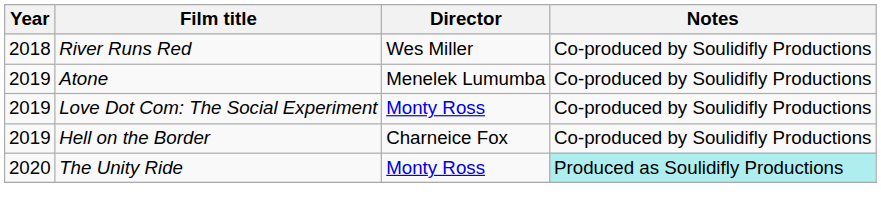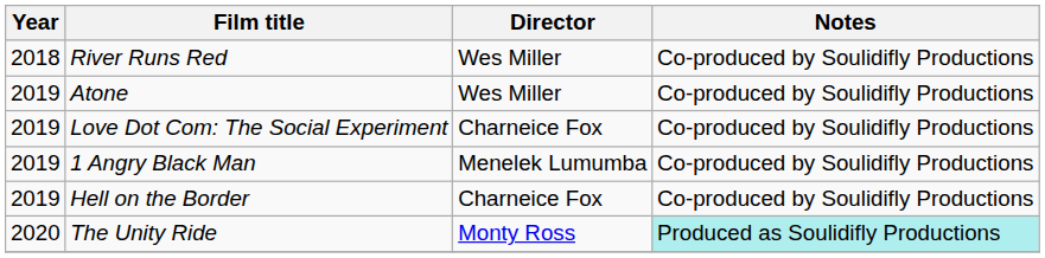Atone | Director: Menelek Lumumba -> Wes Miller
Love Dot Com: The Social Experiment | Director: Monty Ross -> Charneice Fox
+ row: 2019 | 1 Angry Black Man | Menelek Lumumba | Co-produced by Soulidifly Productions
